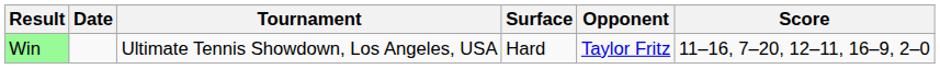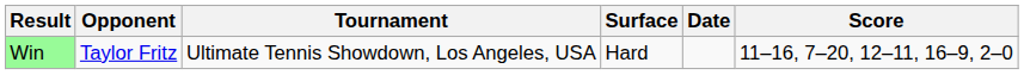columns swapped: Date <-> Opponent
